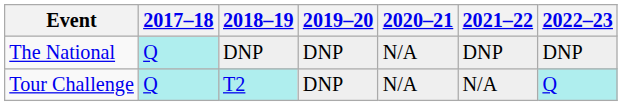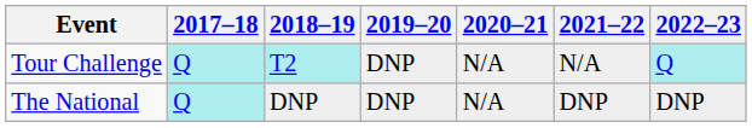rows swapped: The National <-> Tour Challenge
